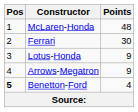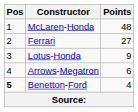Ferrari | Points: 30 -> 27
Arrows-Megatron | Points: 9 -> 6
